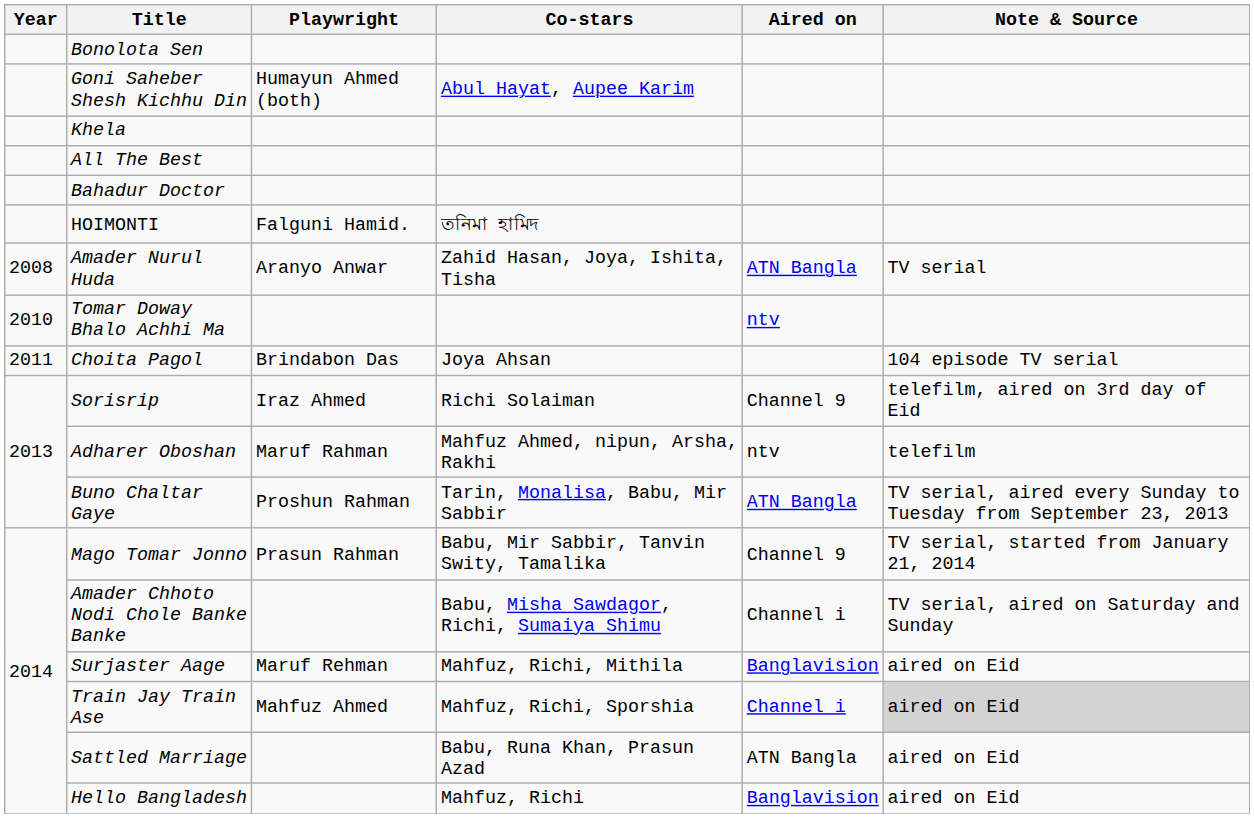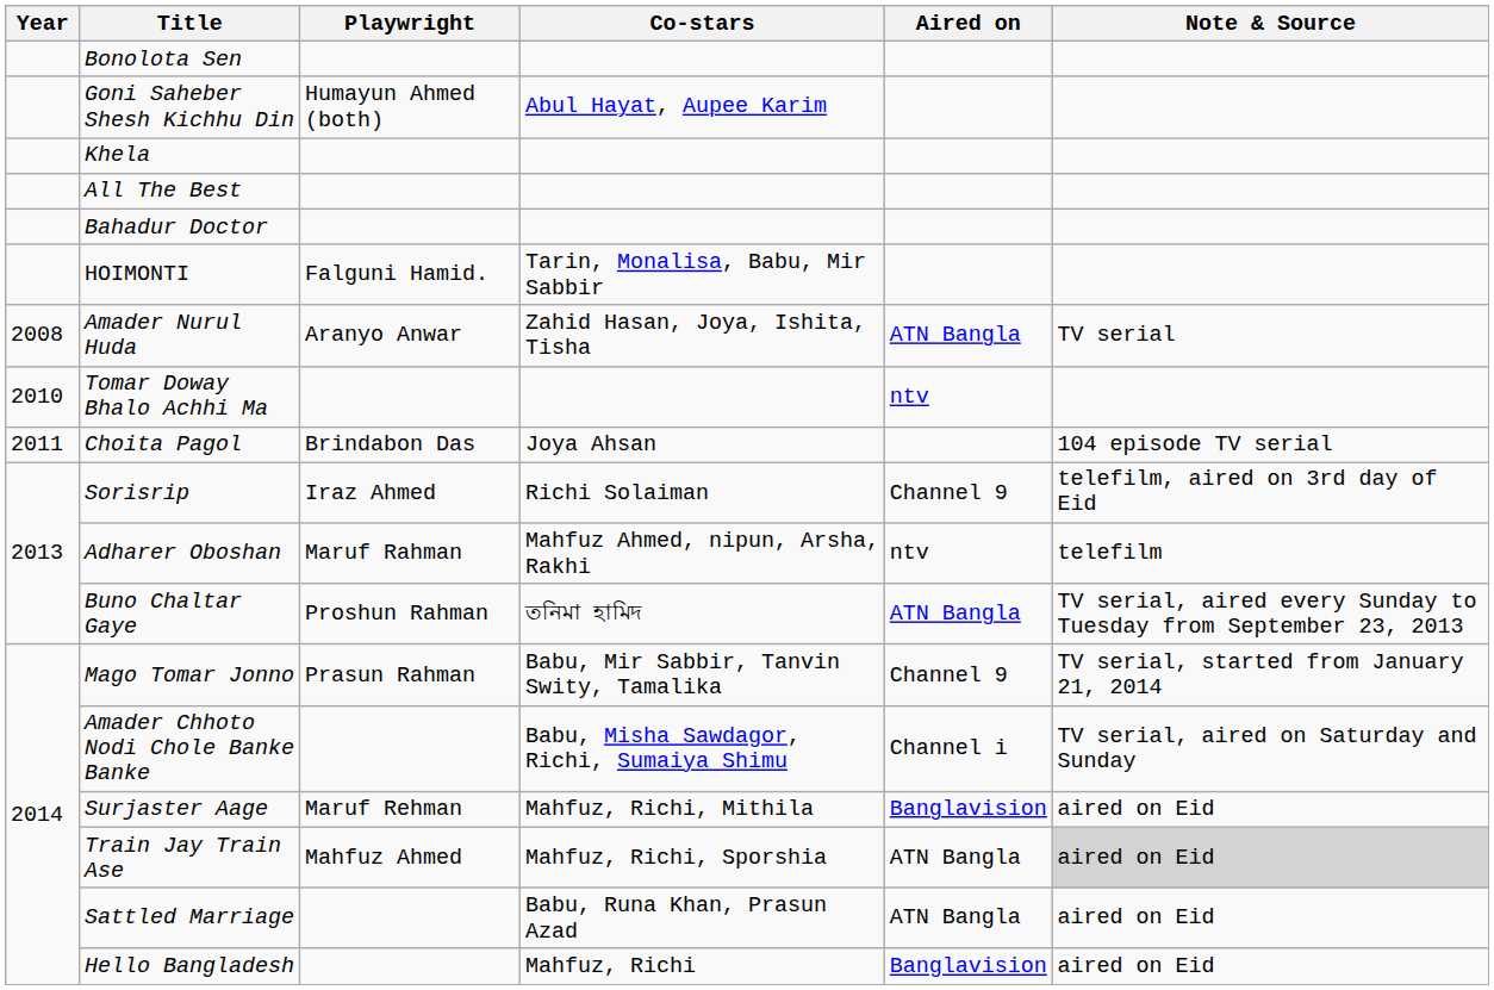HOIMONTI | Co-stars: তনিমা হামিদ -> Tarin, Monalisa, Babu, Mir Sabbir
Buno Chaltar Gaye | Co-stars: Tarin, Monalisa, Babu, Mir Sabbir -> তনিমা হামিদ
Train Jay Train Ase | Aired on: Channel i -> ATN Bangla
